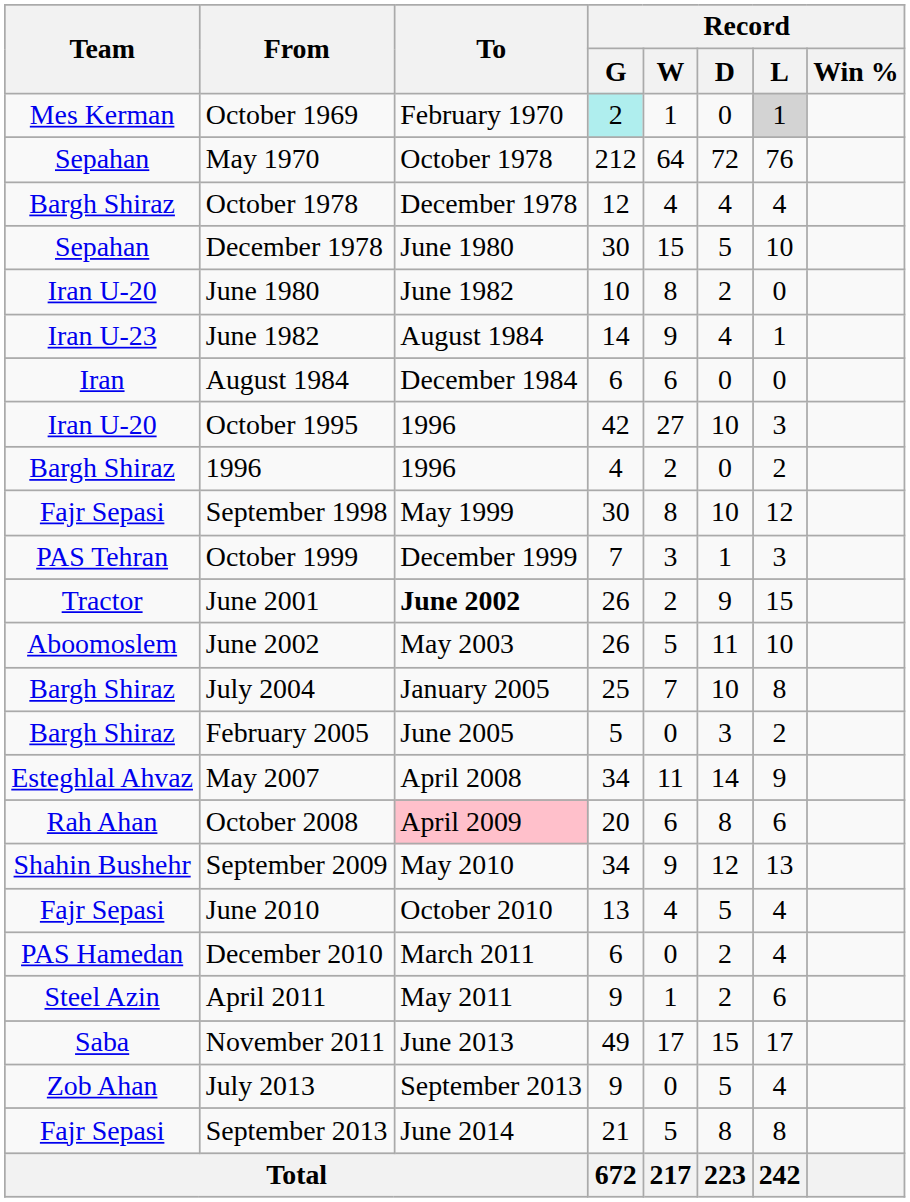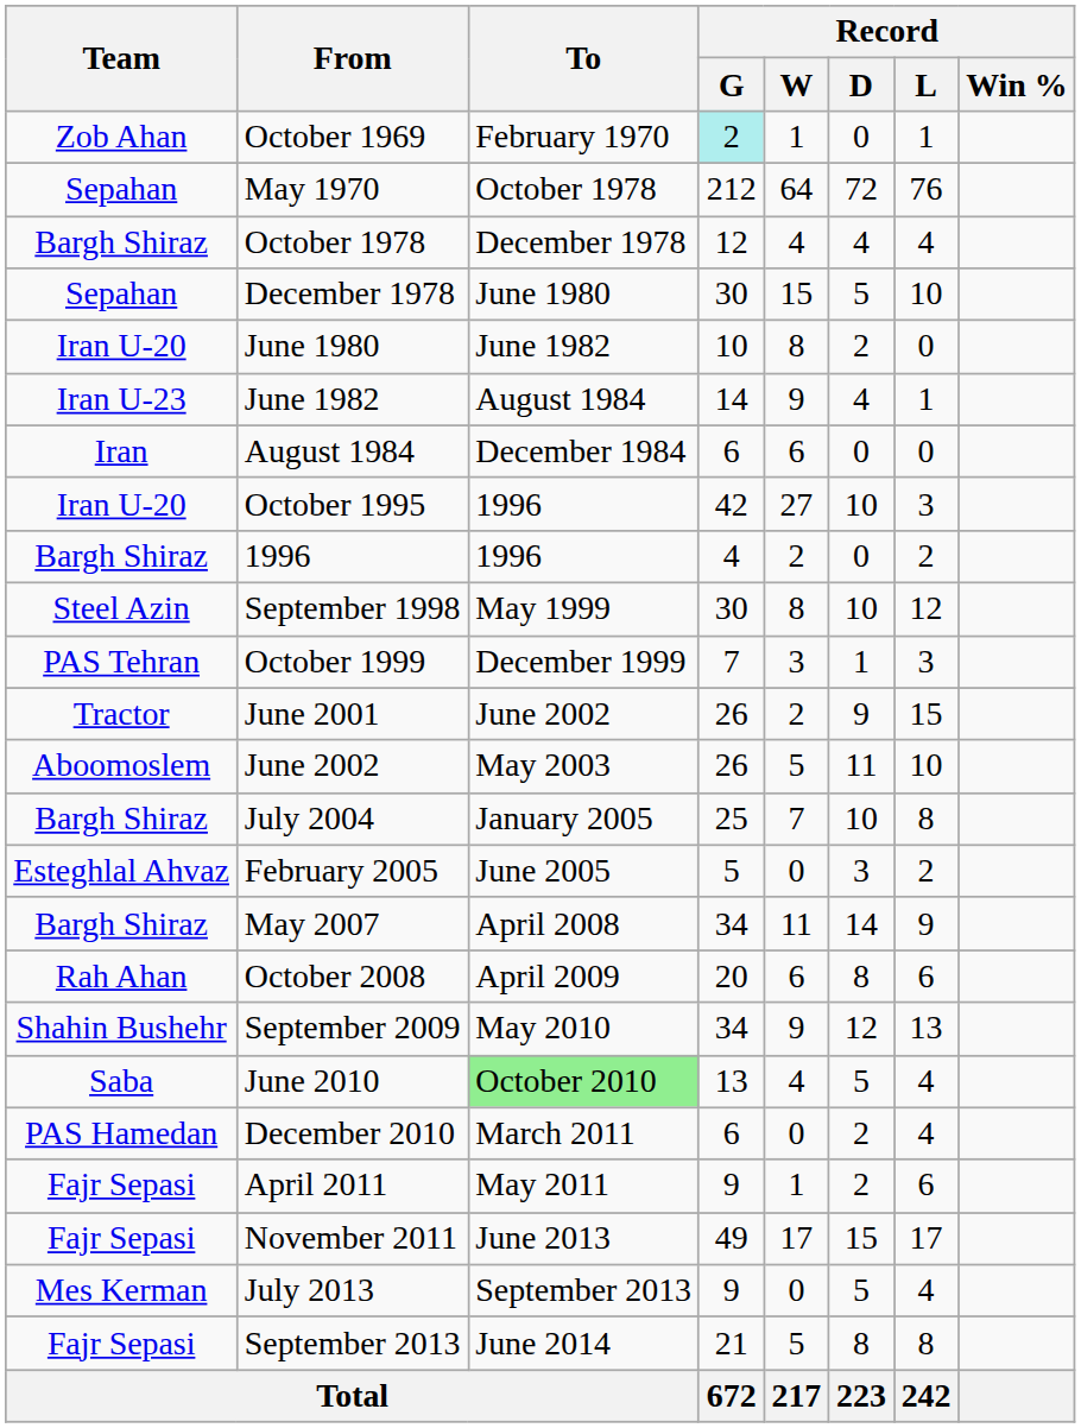October 1969 | Team: Mes Kerman -> Zob Ahan
October 1969 | Record / L: lightgrey background -> no background
September 1998 | Team: Fajr Sepasi -> Steel Azin
June 2001 | To: bold -> normal
February 2005 | Team: Bargh Shiraz -> Esteghlal Ahvaz
May 2007 | Team: Esteghlal Ahvaz -> Bargh Shiraz
October 2008 | To: pink background -> no background
June 2010 | Team: Fajr Sepasi -> Saba
June 2010 | To: no background -> lightgreen background
April 2011 | Team: Steel Azin -> Fajr Sepasi
November 2011 | Team: Saba -> Fajr Sepasi
July 2013 | Team: Zob Ahan -> Mes Kerman
